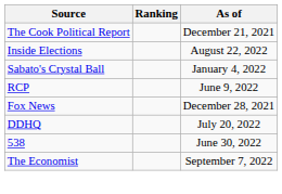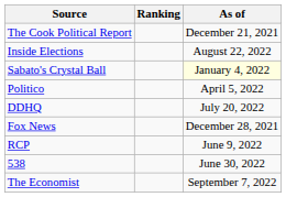Sabato's Crystal Ball | As of: no background -> lightyellow background
+ row: Politico | April 5, 2022
rows swapped: RCP <-> DDHQ
